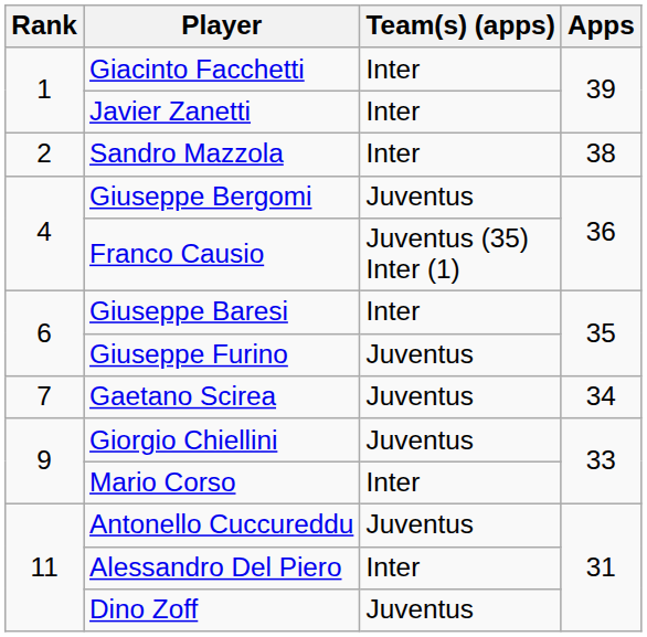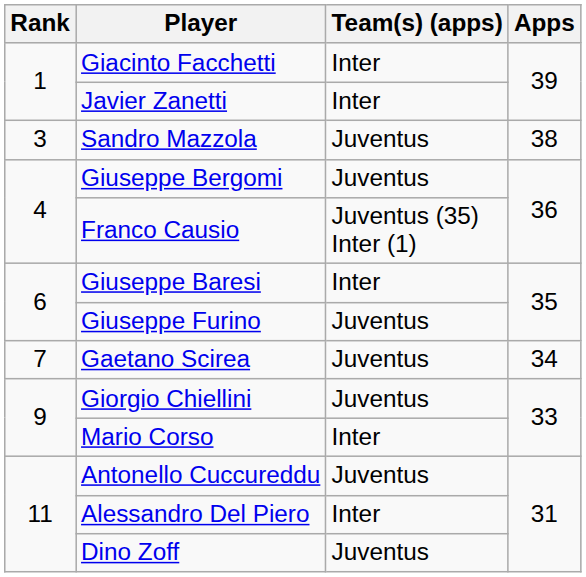Sandro Mazzola | Rank: 2 -> 3
Sandro Mazzola | Team(s) (apps): Inter -> Juventus
